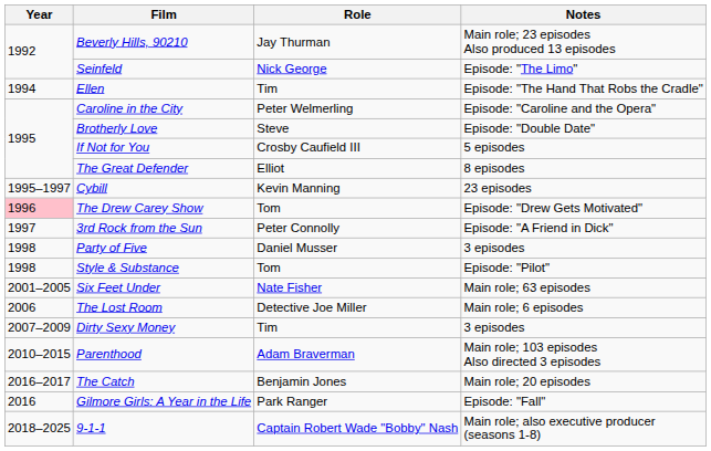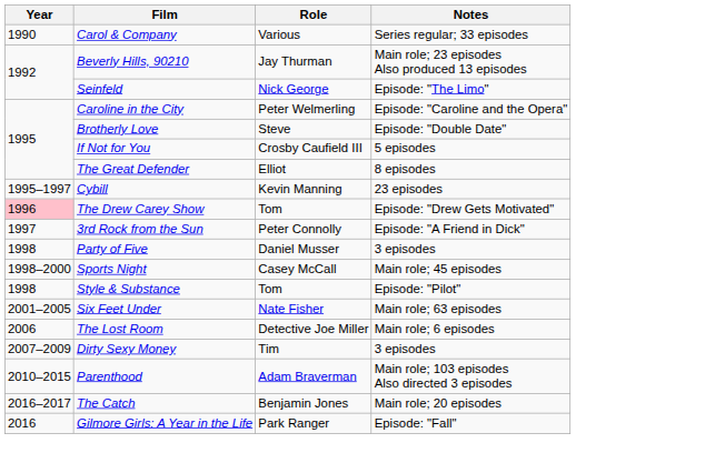+ row: 1990 | Carol & Company | Various | Series regular; 33 episodes
- row: 1994 | Ellen | Tim | Episode: "The Hand That Robs the Cradle"
+ row: 1998–2000 | Sports Night | Casey McCall | Main role; 45 episodes
- row: 2018–2025 | 9-1-1 | Captain Robert Wade "Bobby" Nash | Main role; also executive producer (seasons 1-8)
